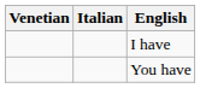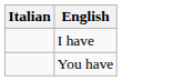- column: Venetian
